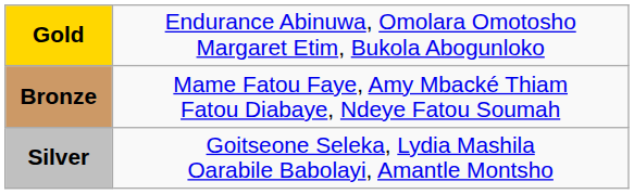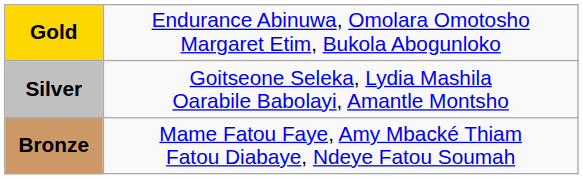rows swapped: Silver <-> Bronze
